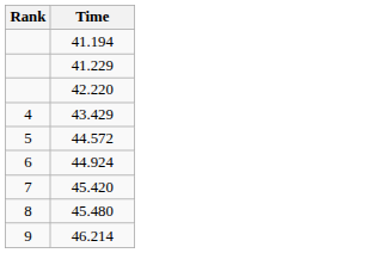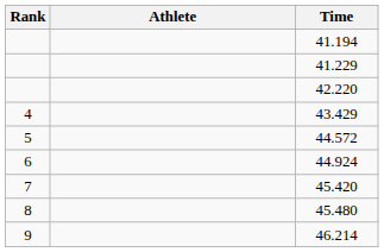+ column: Athlete
